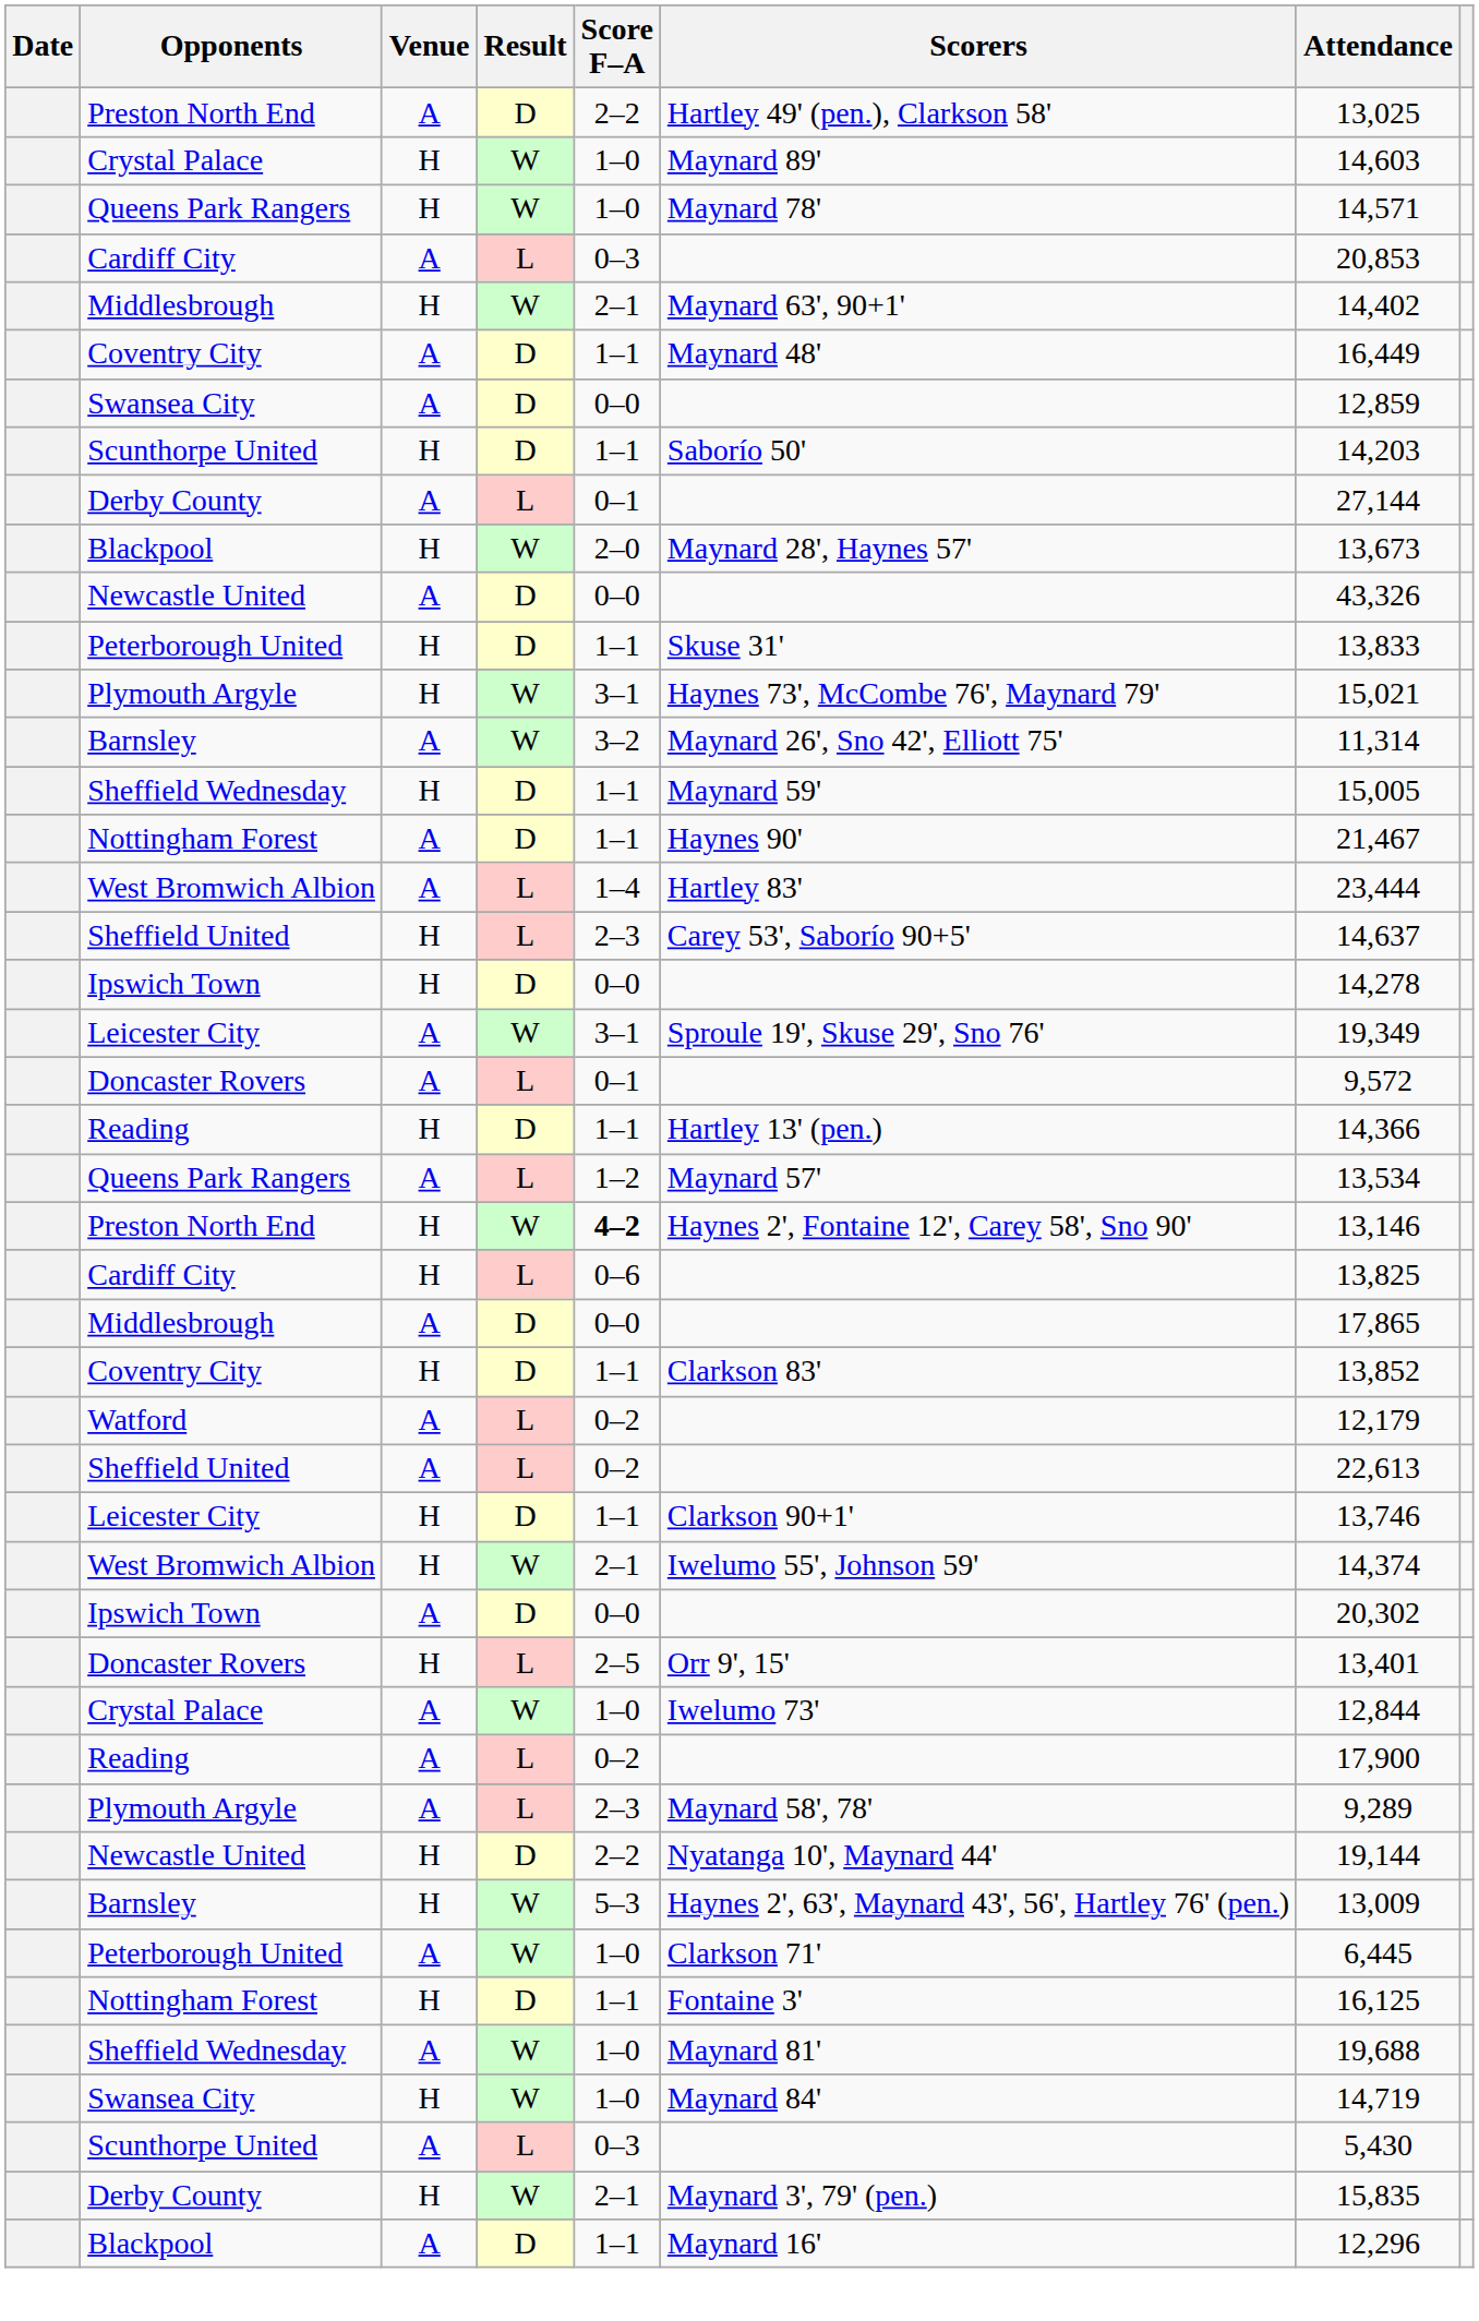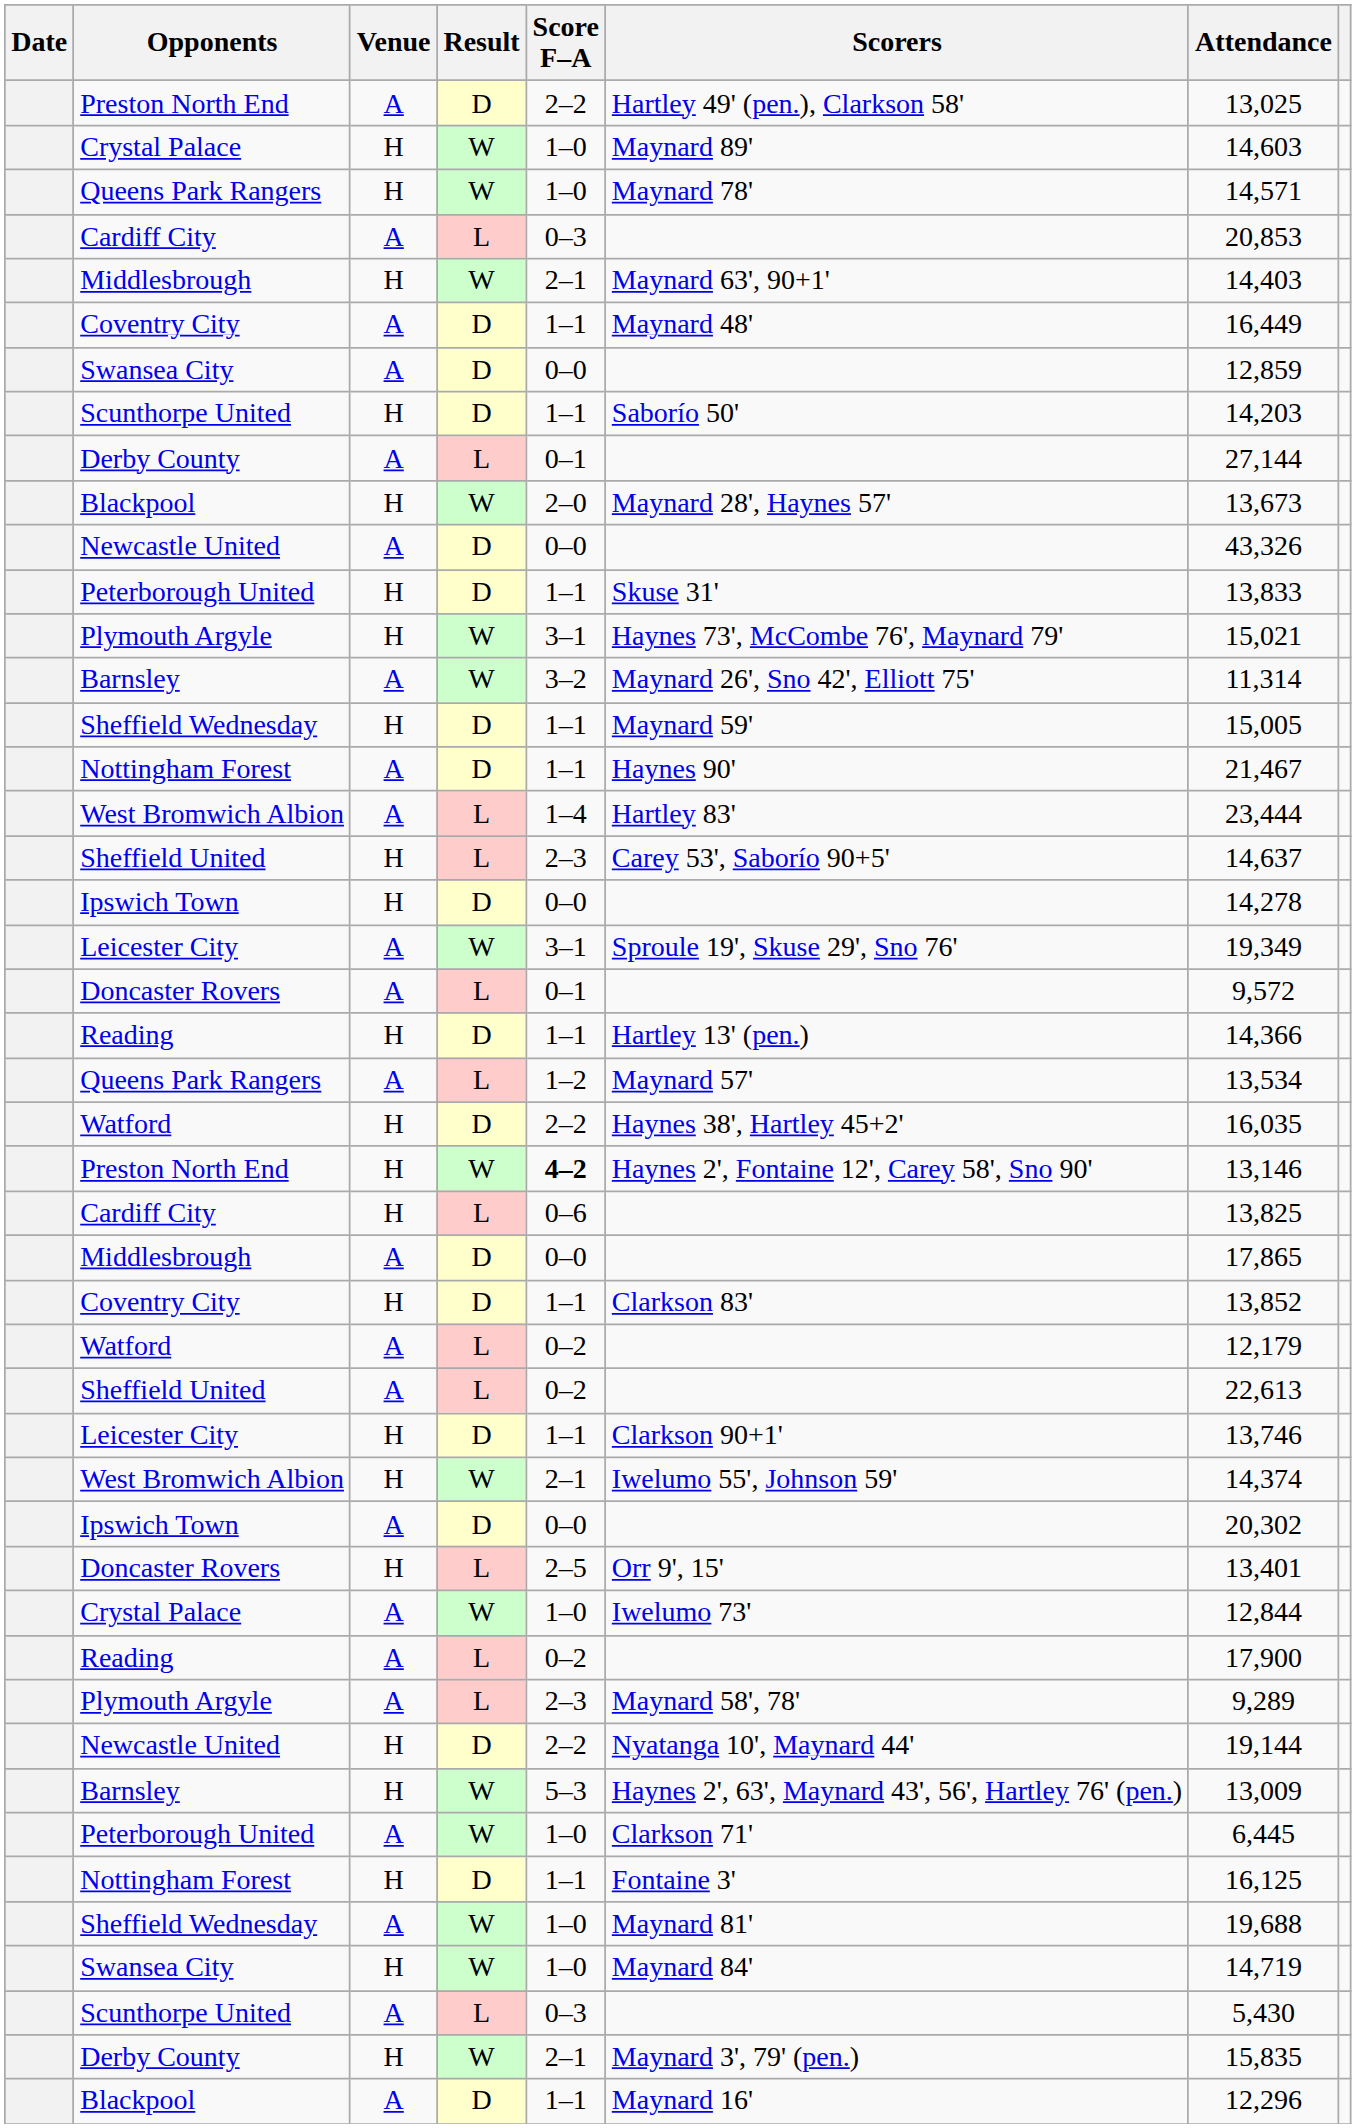Middlesbrough / H | Attendance: 14,402 -> 14,403
+ row: Watford | H | D | 2–2 | Haynes 38', Hartley 45+2' | 16,035
